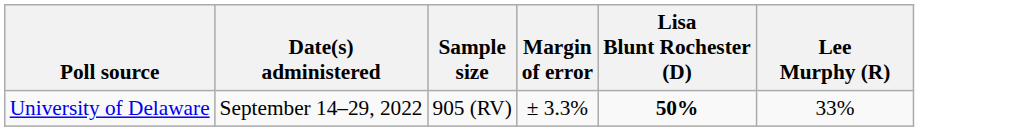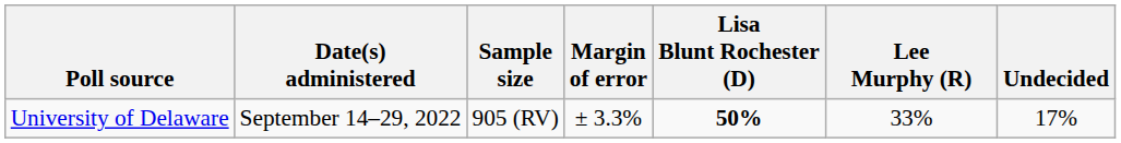+ column: Undecided | 17%
